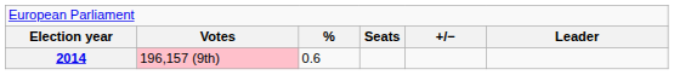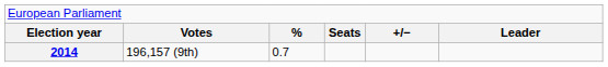2014 | column 2: pink background -> no background
2014 | column 3: 0.6 -> 0.7
